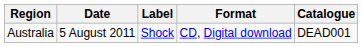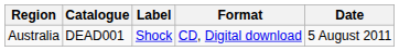columns swapped: Date <-> Catalogue
